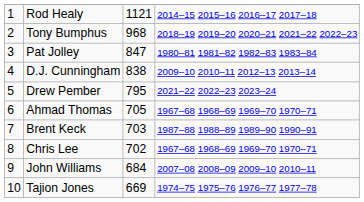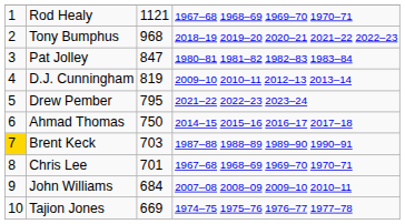Rod Healy | column 4: 2014–15 2015–16 2016–17 2017–18 -> 1967–68 1968–69 1969–70 1970–71
D.J. Cunningham | column 3: 838 -> 819
Ahmad Thomas | column 3: 705 -> 750
Ahmad Thomas | column 4: 1967–68 1968–69 1969–70 1970–71 -> 2014–15 2015–16 2016–17 2017–18
Brent Keck | column 1: no background -> gold background
Chris Lee | column 3: 702 -> 701
